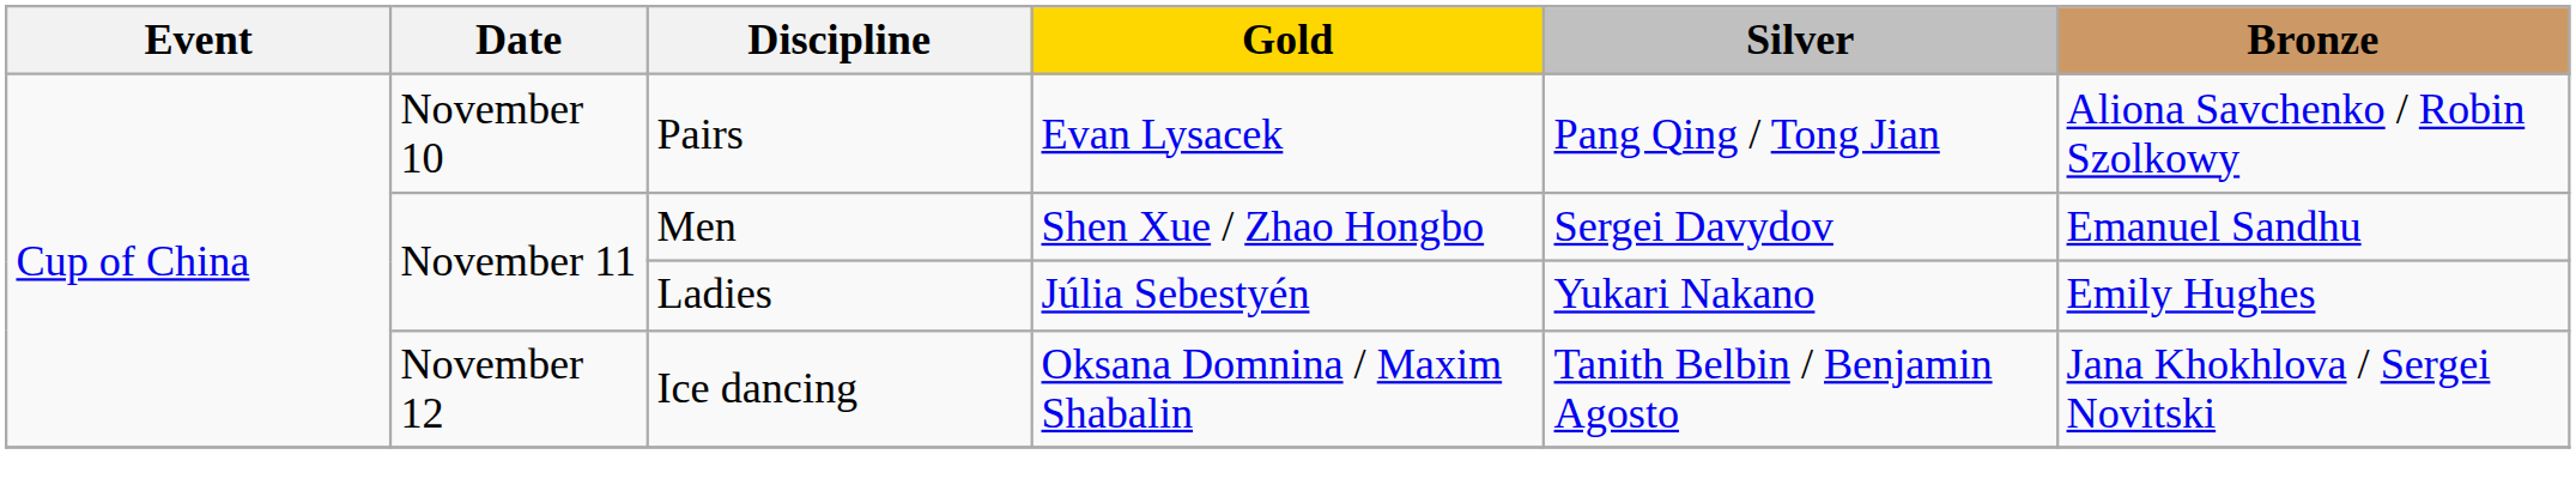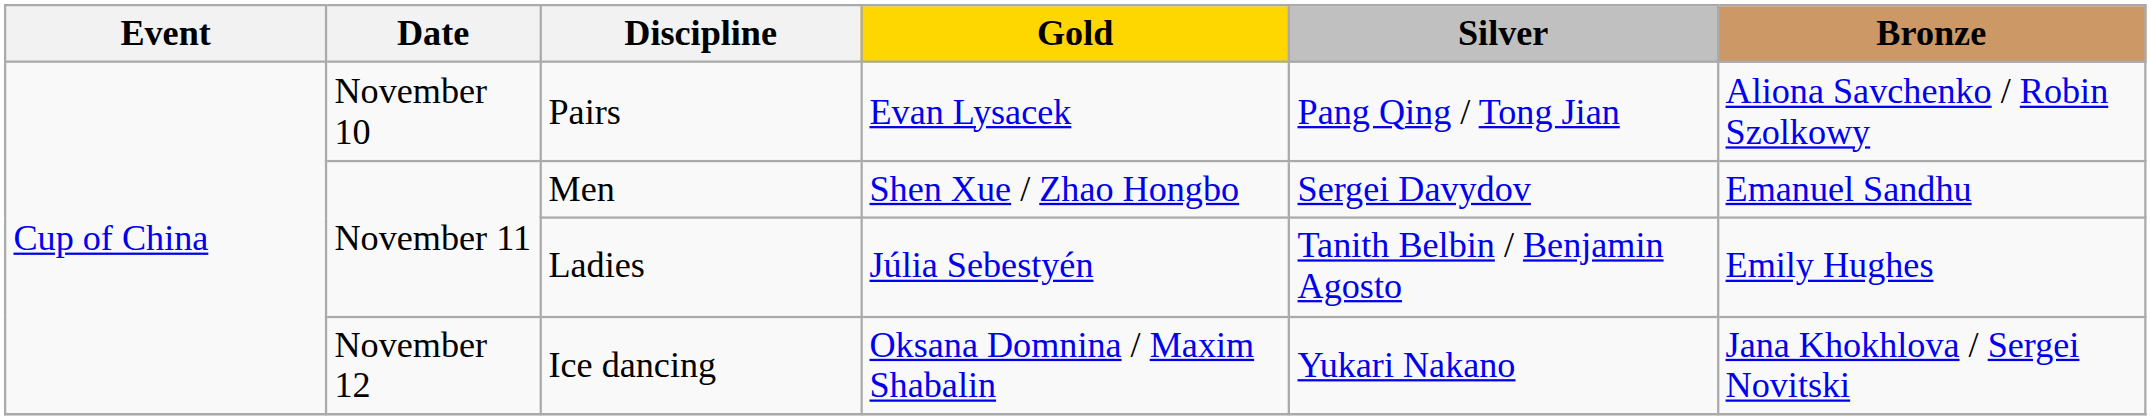Ladies | Silver: Yukari Nakano -> Tanith Belbin / Benjamin Agosto
Ice dancing | Silver: Tanith Belbin / Benjamin Agosto -> Yukari Nakano
